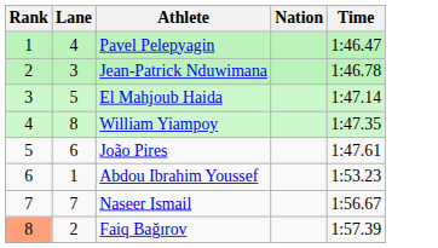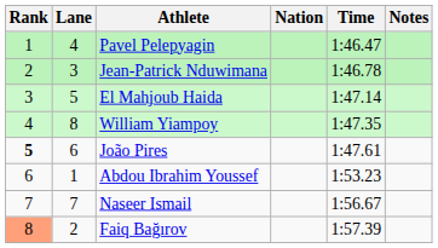+ column: Notes
João Pires | Rank: normal -> bold
